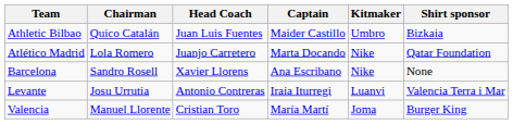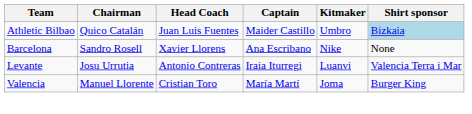Athletic Bilbao | Shirt sponsor: no background -> lightblue background
- row: Atlético Madrid | Lola Romero | Juanjo Carretero | Marta Docando | Nike | Qatar Foundation
